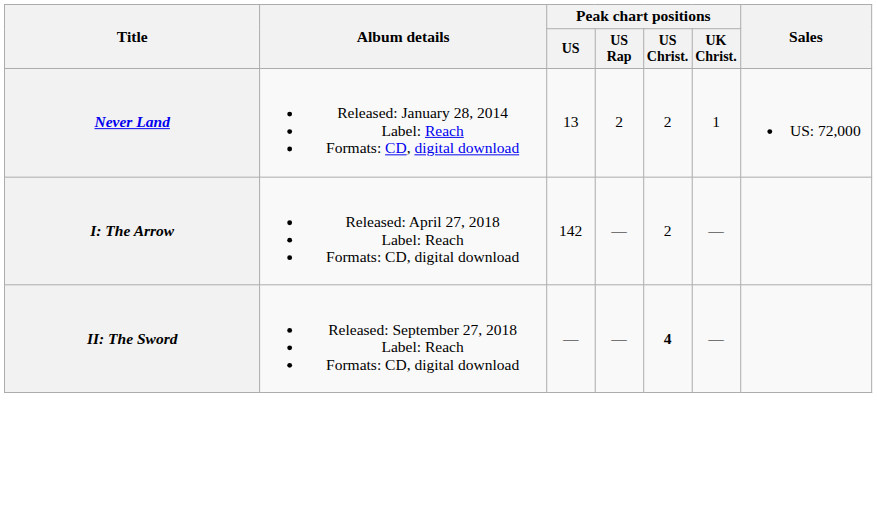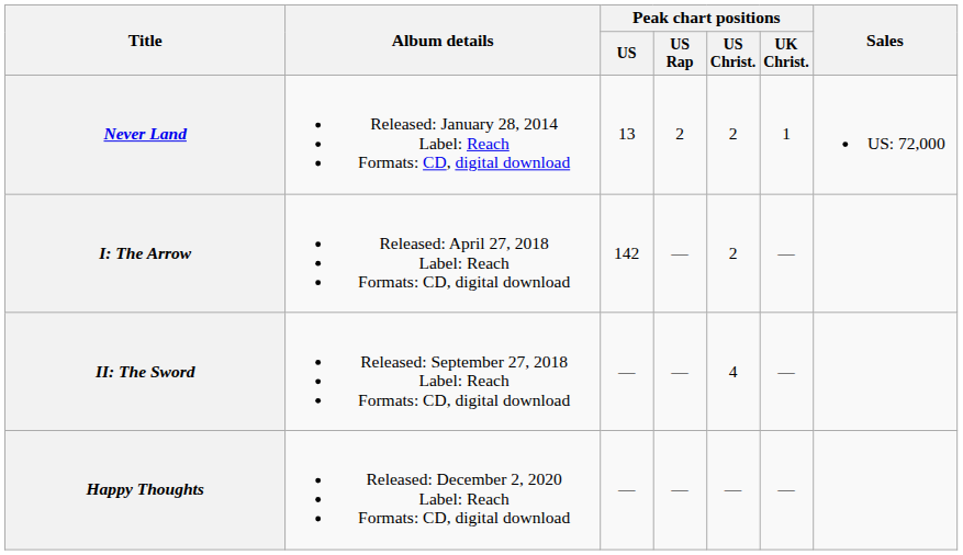II: The Sword | Peak chart positions / US Christ.: bold -> normal
+ row: Happy Thoughts | Released: December 2, 2020 Label: Reach Formats: CD, digital download | — | — | — | —
